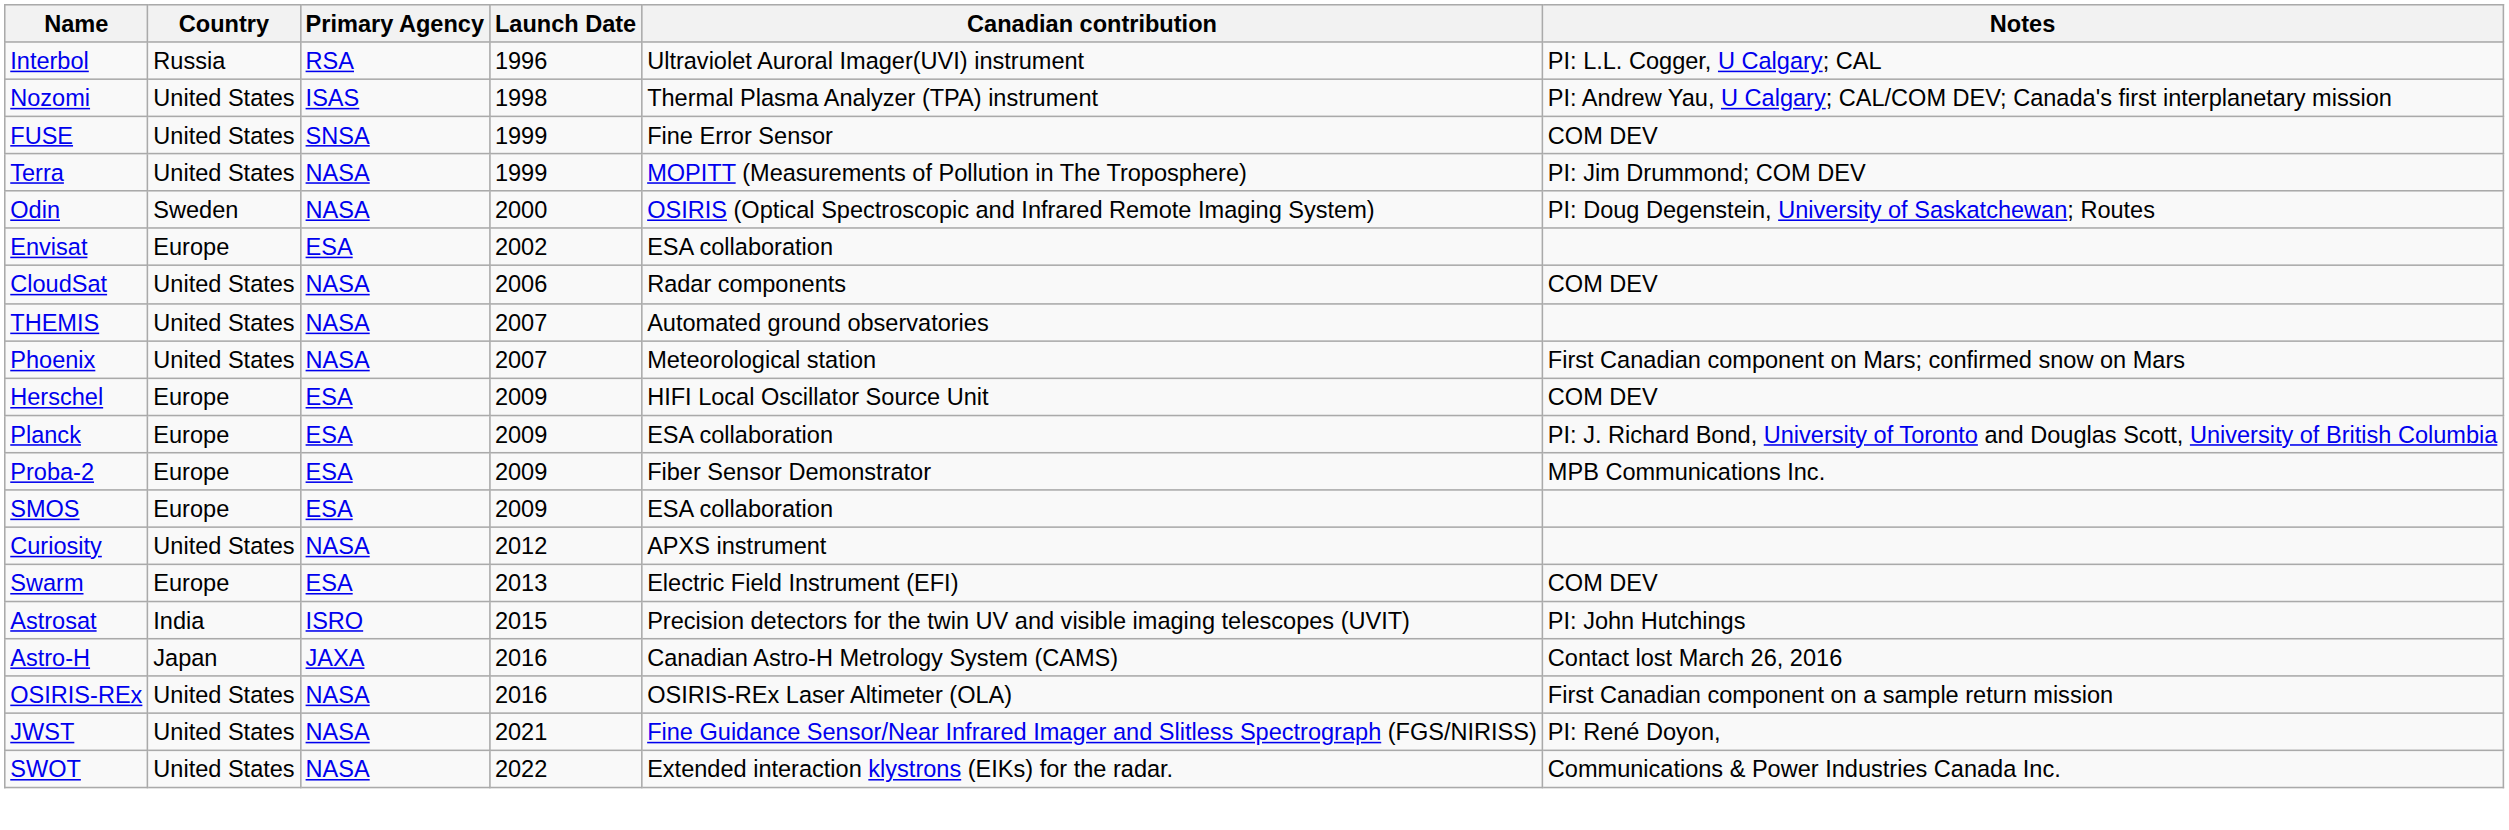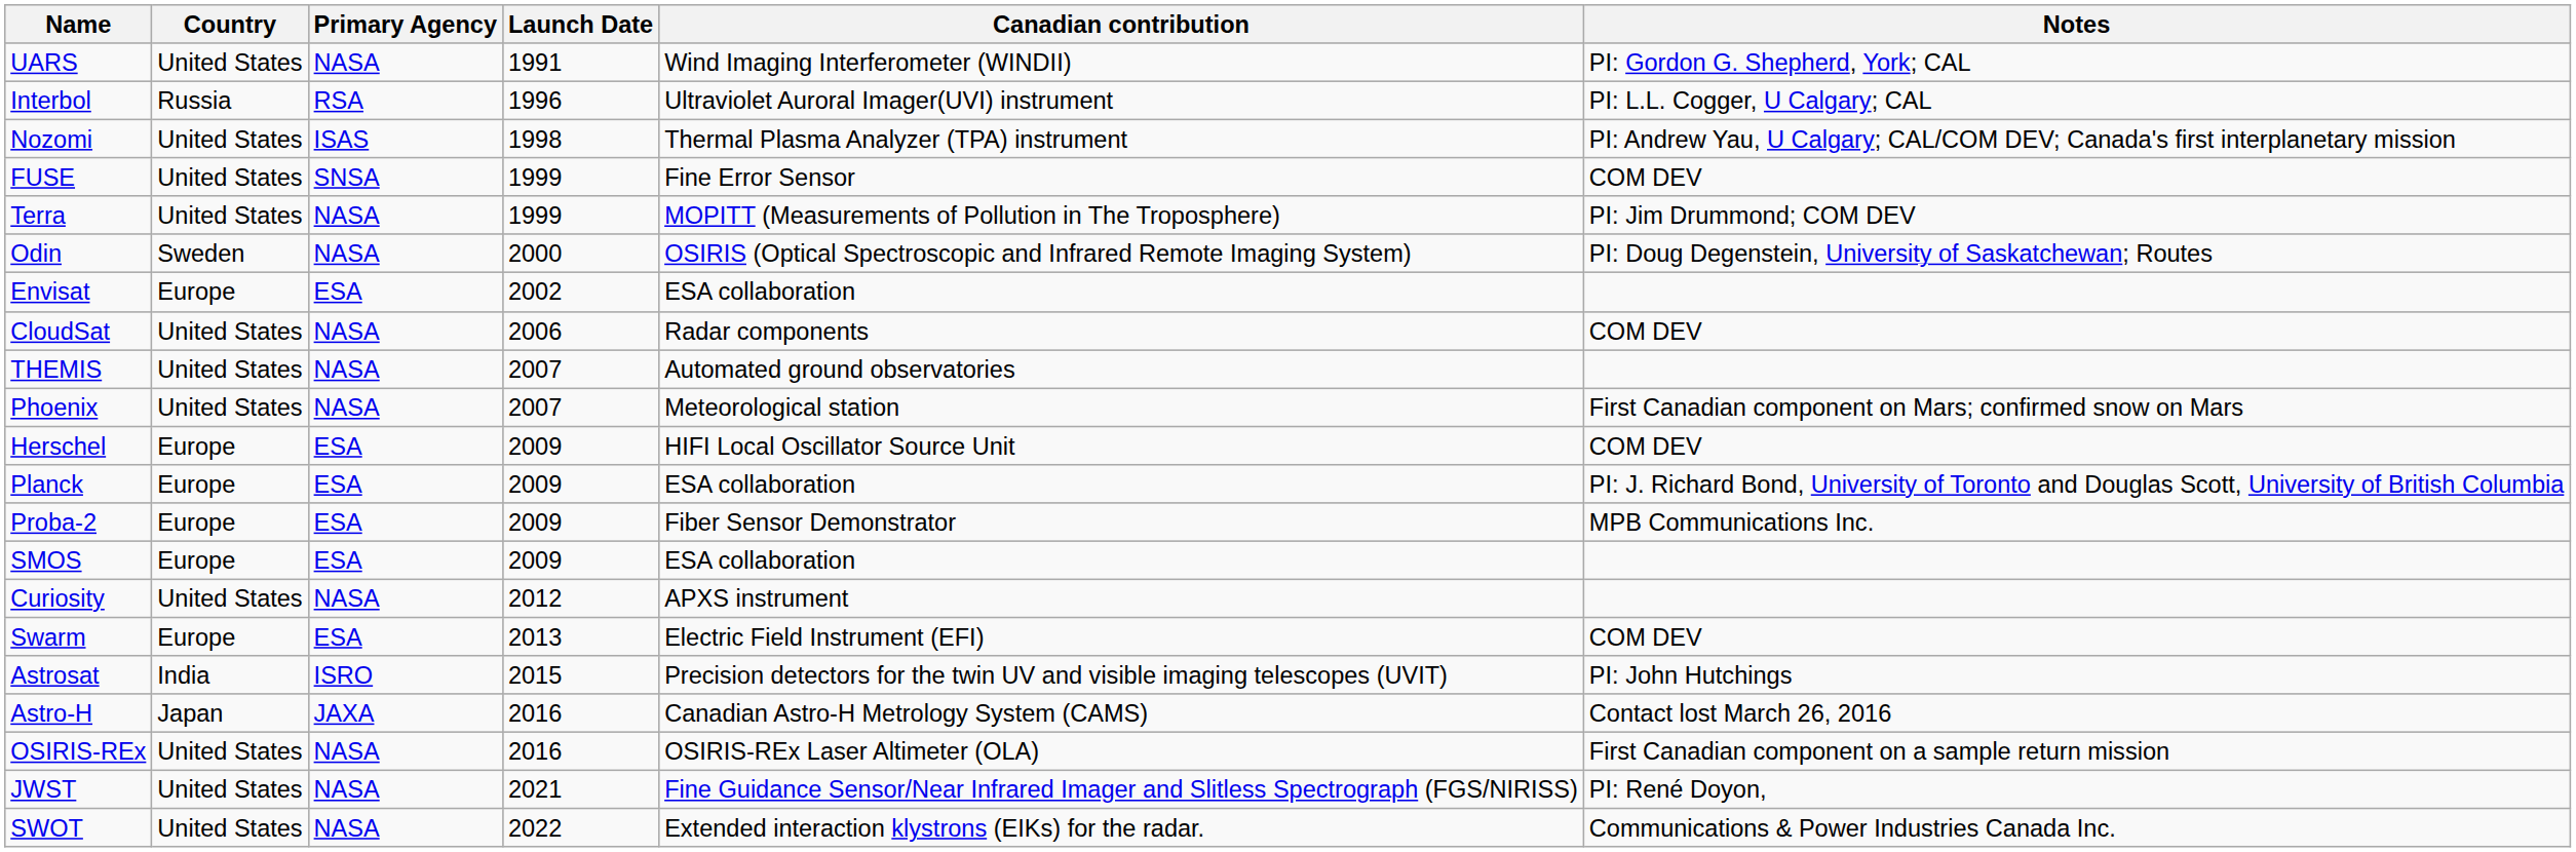+ row: UARS | United States | NASA | 1991 | Wind Imaging Interferometer (WINDII) | PI: Gordon G. Shepherd, York; CAL
